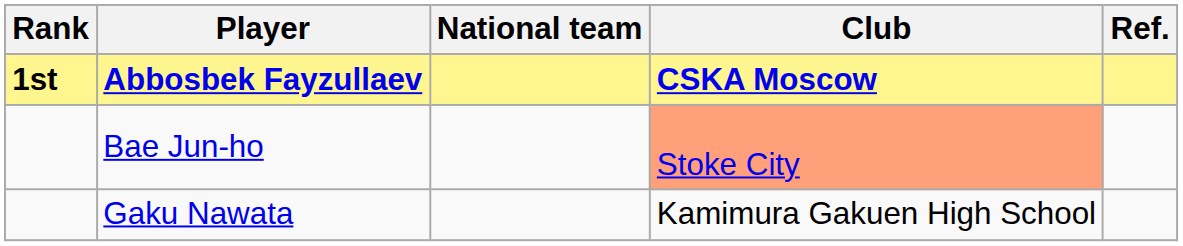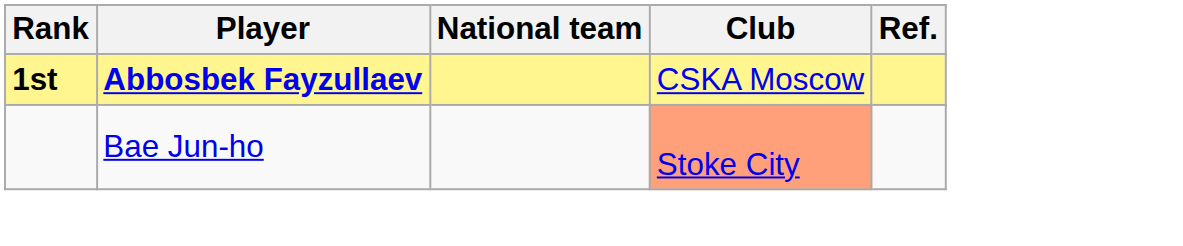Abbosbek Fayzullaev | Club: bold -> normal
- row: Gaku Nawata | Kamimura Gakuen High School
